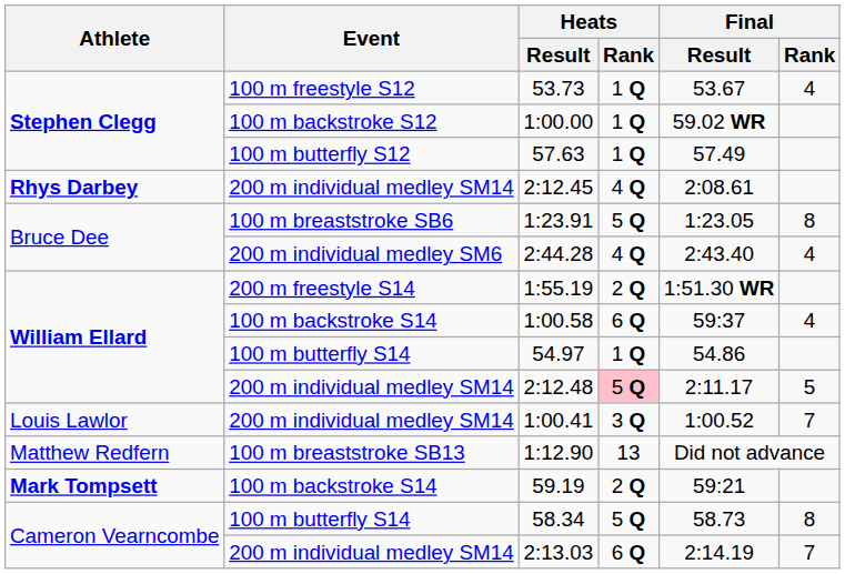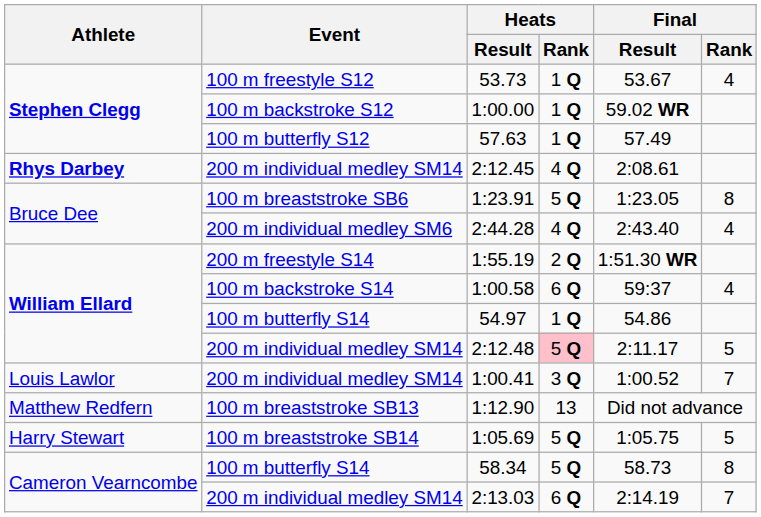+ row: Harry Stewart | 100 m breaststroke SB14 | 1:05.69 | 5 Q | 1:05.75 | 5
- row: Mark Tompsett | 100 m backstroke S14 | 59.19 | 2 Q | 59:21
